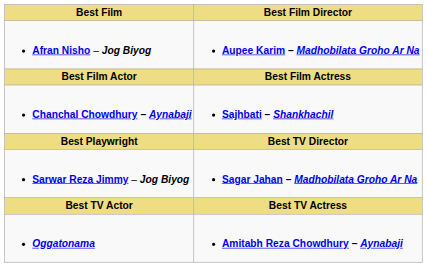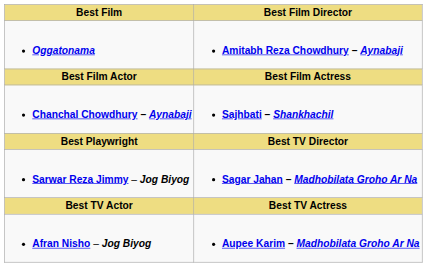rows swapped: Oggatonama <-> Afran Nisho – Jog Biyog
